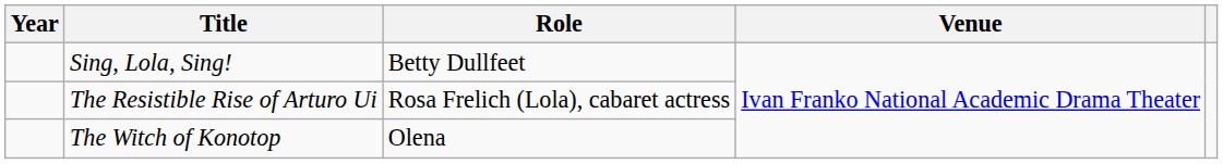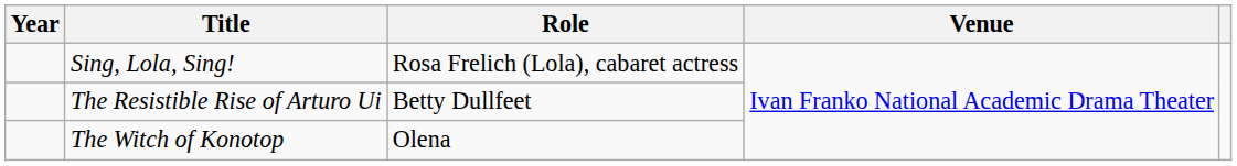Sing, Lola, Sing! | Role: Betty Dullfeet -> Rosa Frelich (Lola), cabaret actress
The Resistible Rise of Arturo Ui | Role: Rosa Frelich (Lola), cabaret actress -> Betty Dullfeet
